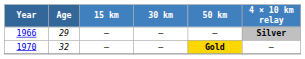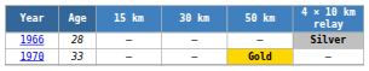1966 | Age: 29 -> 28
1970 | Age: 32 -> 33
